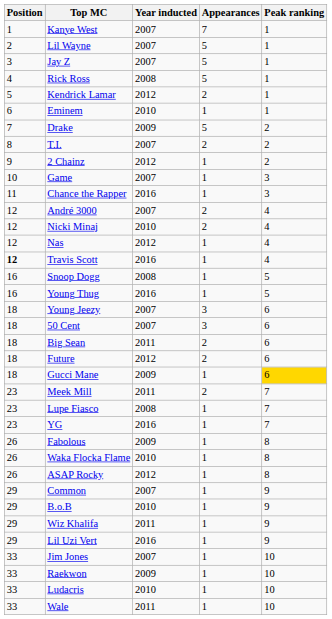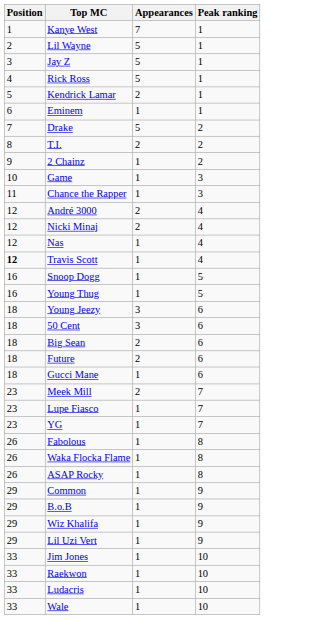- column: Year inducted | 2007 | 2007 | 2007 | 2008 | 2012 | 2010 | 2009 | 2007 | 2012 | 2007 | 2016 | 2007 | 2010 | 2012 | 2016 | 2008 | 2016 | 2007 | 2007 | 2011 | 2012 | 2009 | 2011 | 2008 | 2016 | 2009 | 2010 | 2012 | 2007 | 2010 | 2011 | 2016 | 2007 | 2009 | 2010 | 2011
Gucci Mane | Peak ranking: gold background -> no background
